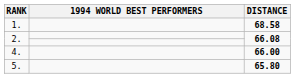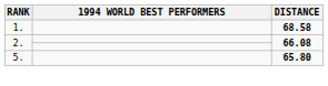- row: 4. | 66.00
